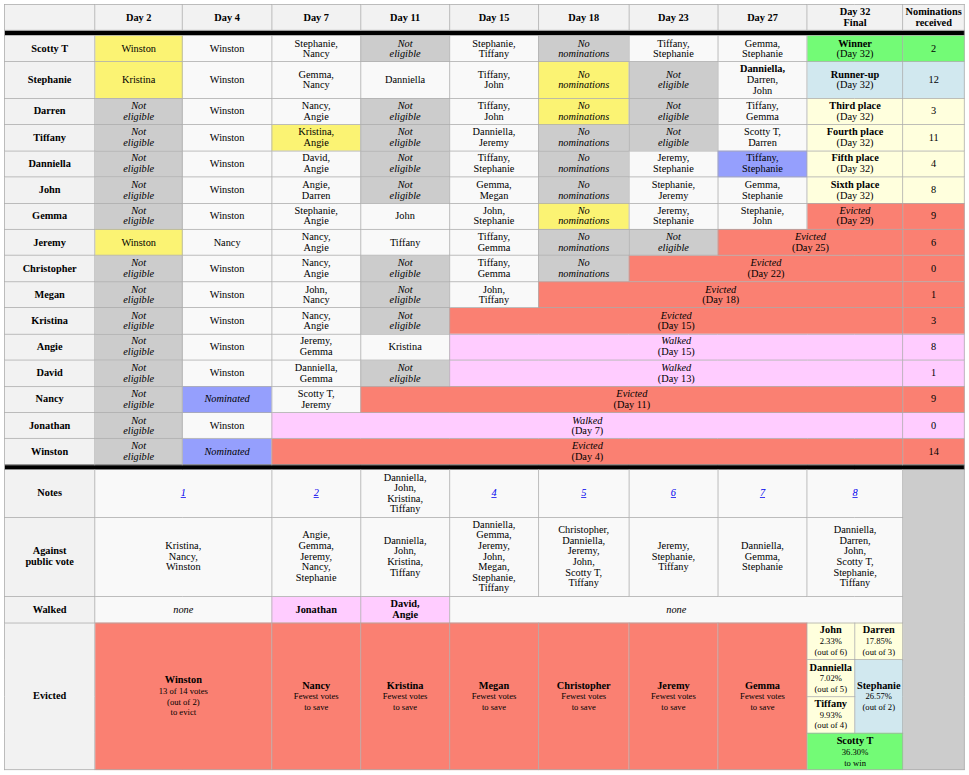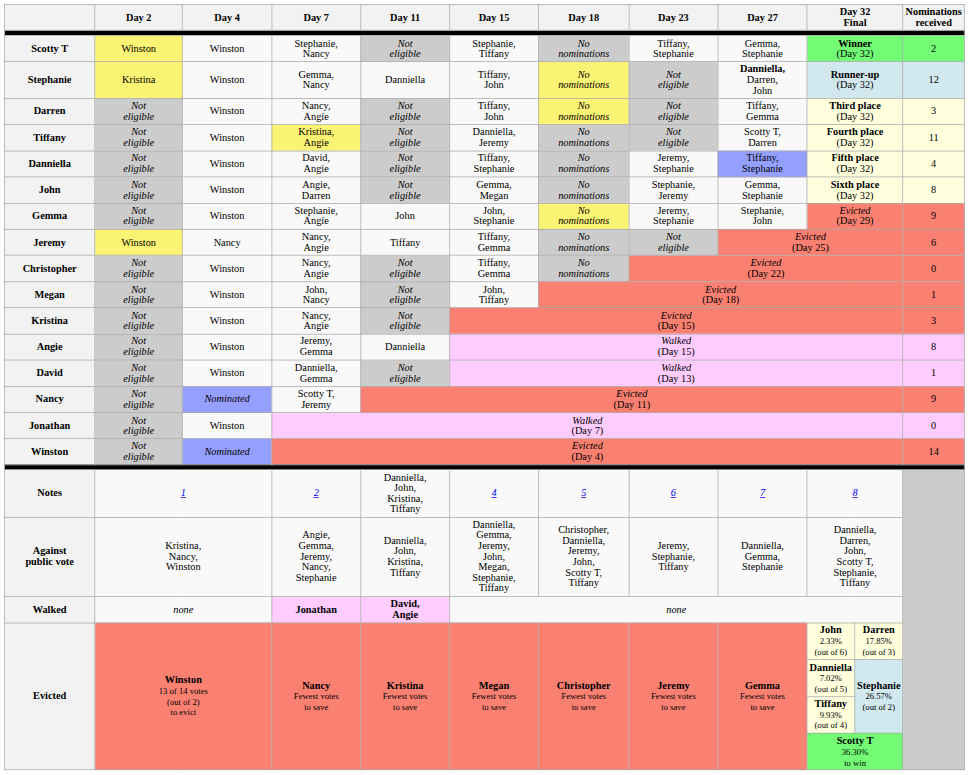Angie | Day 11: Kristina -> Danniella
